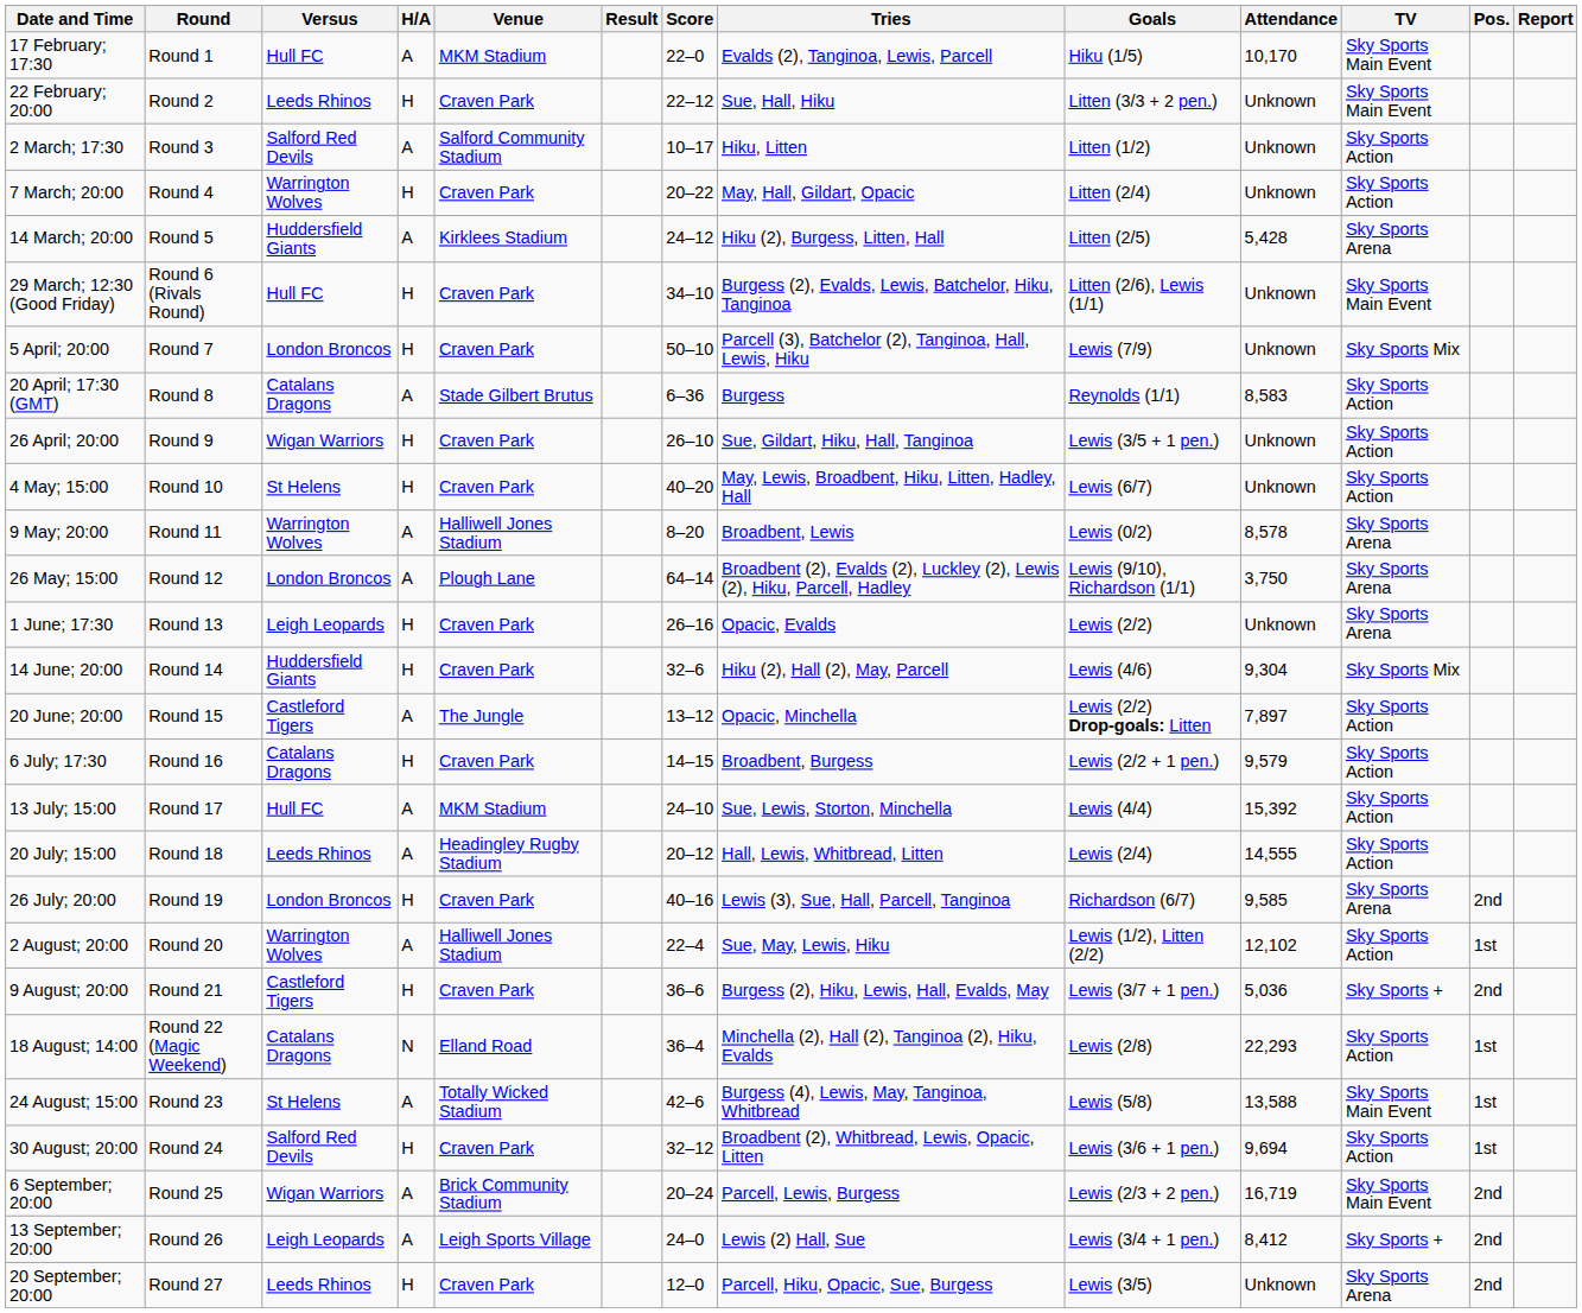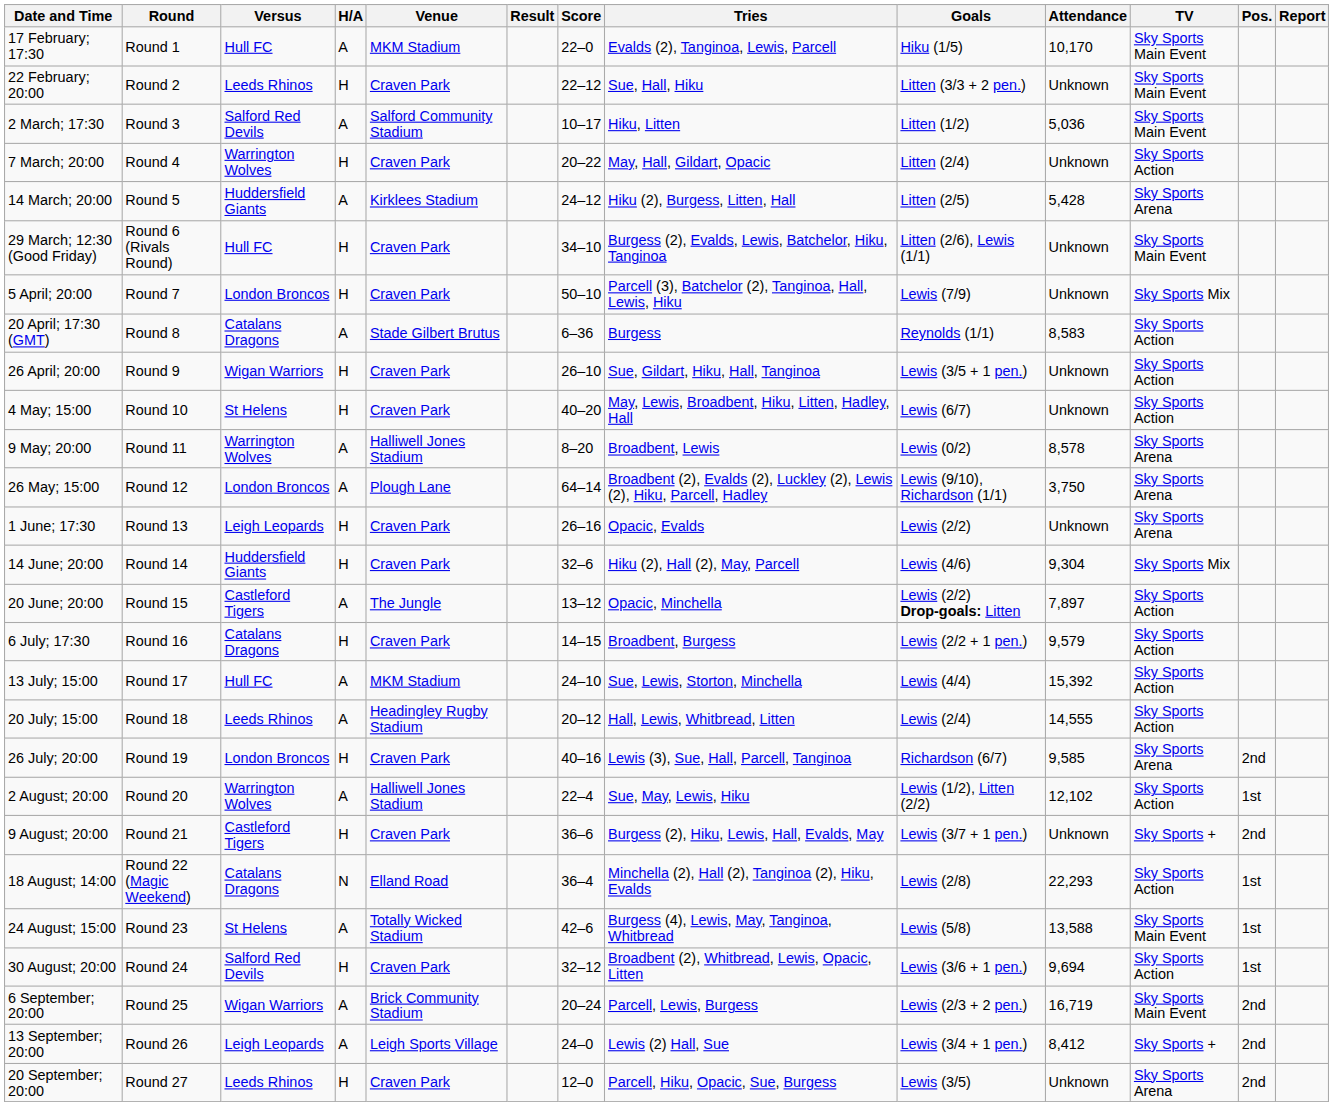2 March; 17:30 | Attendance: Unknown -> 5,036
2 March; 17:30 | TV: Sky Sports Action -> Sky Sports Main Event
9 August; 20:00 | Attendance: 5,036 -> Unknown
